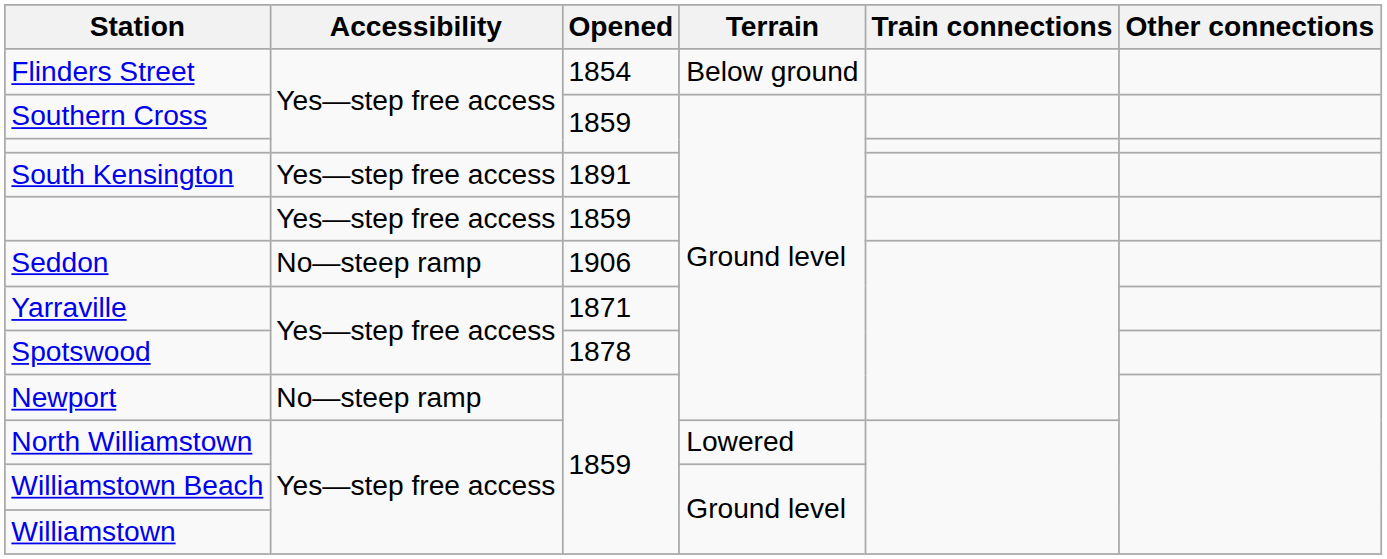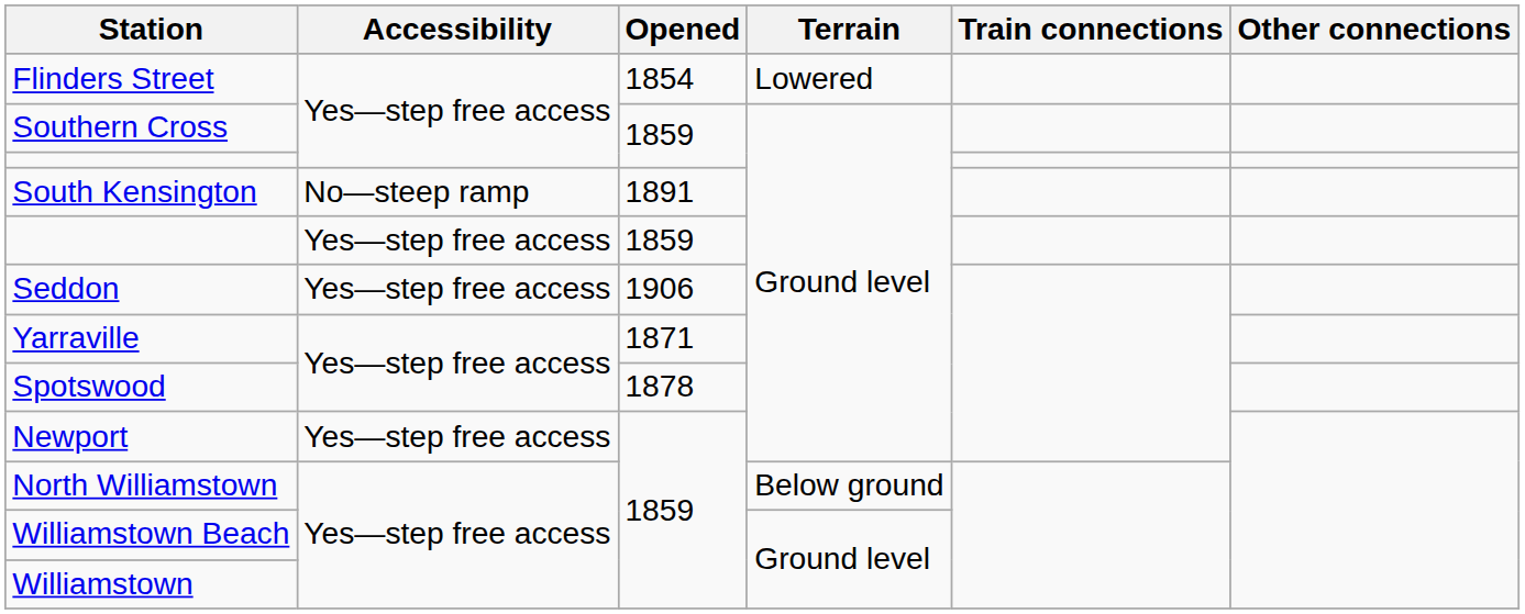Flinders Street | Terrain: Below ground -> Lowered
South Kensington | Accessibility: Yes—step free access -> No—steep ramp
Seddon | Accessibility: No—steep ramp -> Yes—step free access
Newport | Accessibility: No—steep ramp -> Yes—step free access
North Williamstown | Terrain: Lowered -> Below ground
